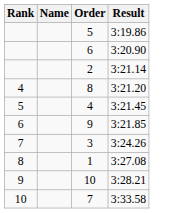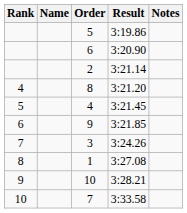+ column: Notes
